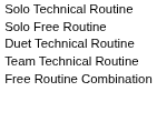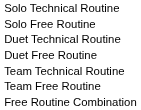+ row: Duet Free Routine
+ row: Team Free Routine
